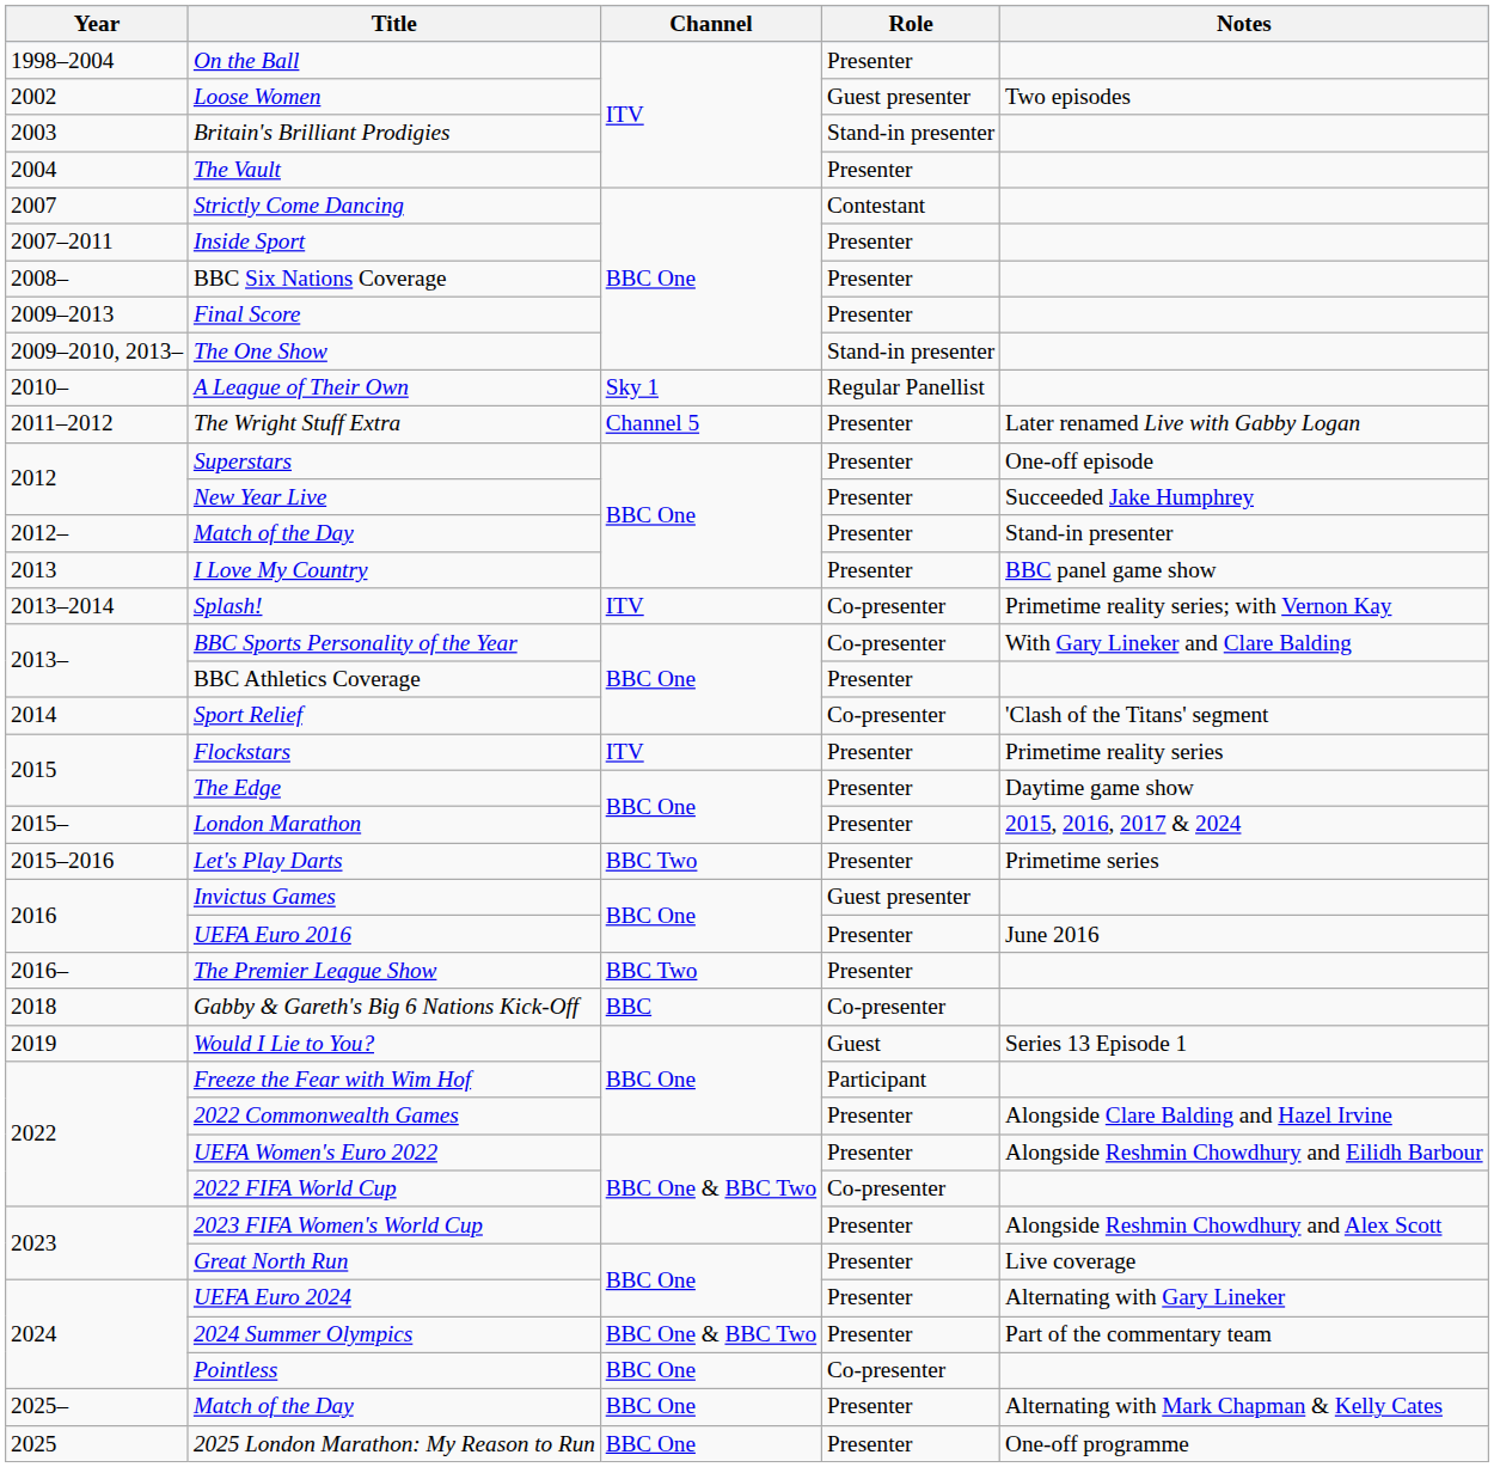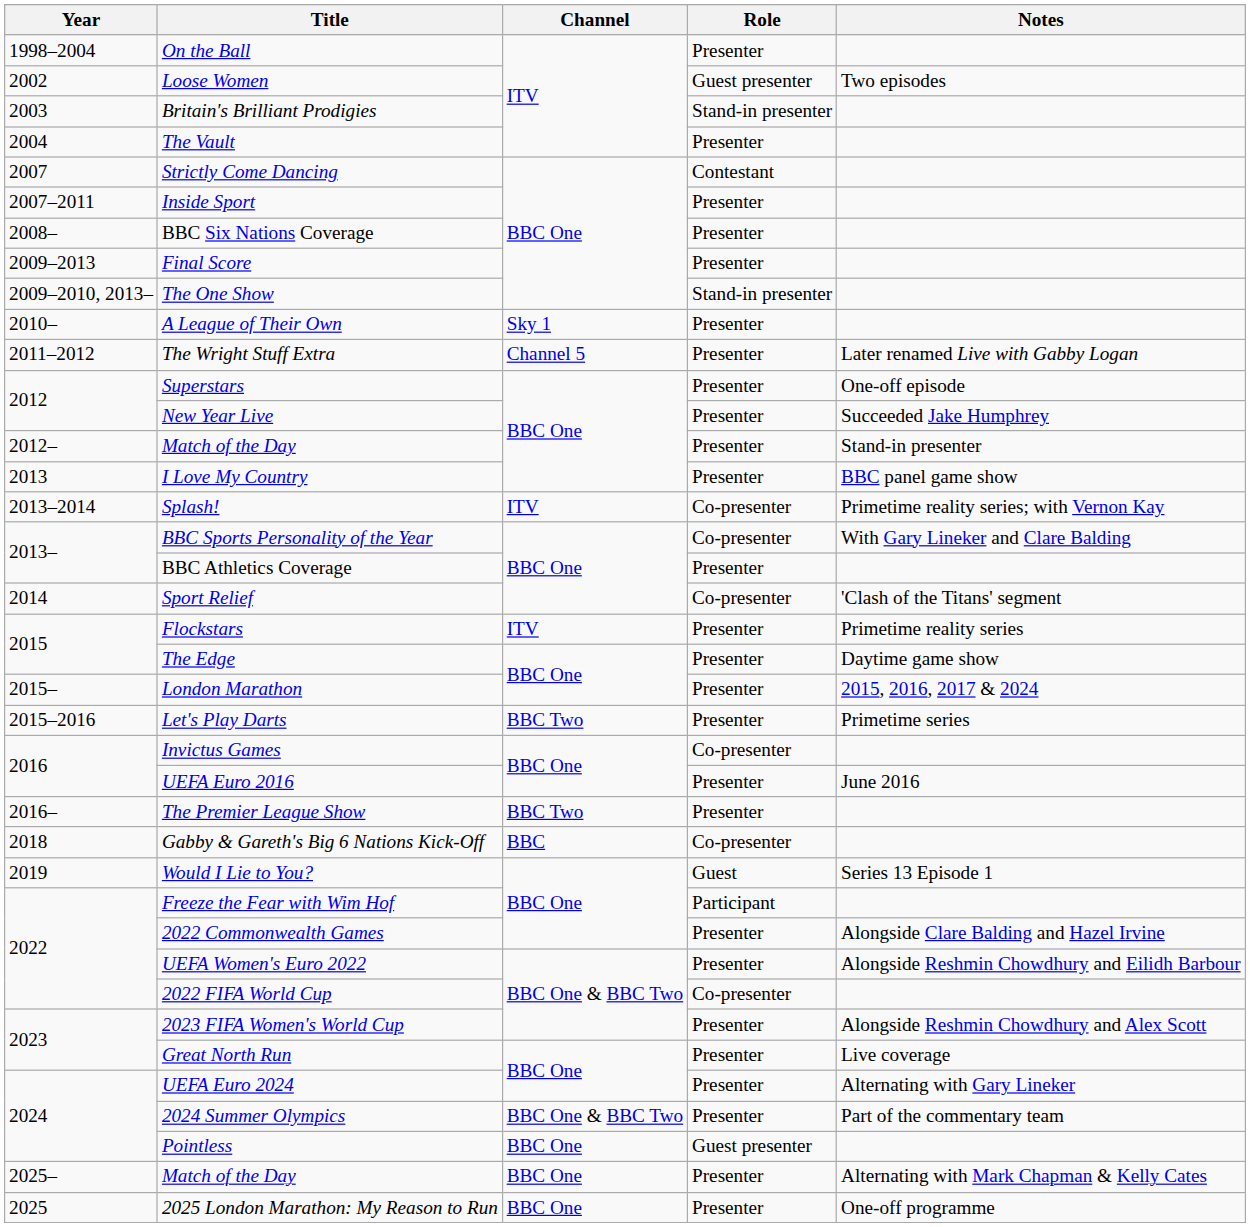A League of Their Own | Role: Regular Panellist -> Presenter
Invictus Games | Role: Guest presenter -> Co-presenter
Pointless | Role: Co-presenter -> Guest presenter
